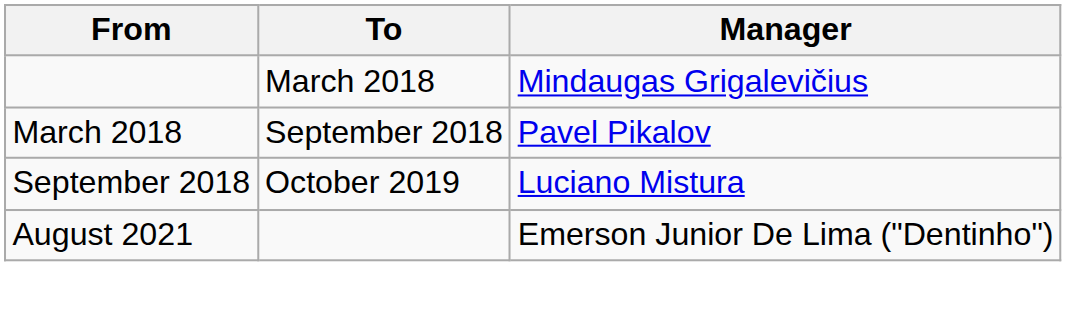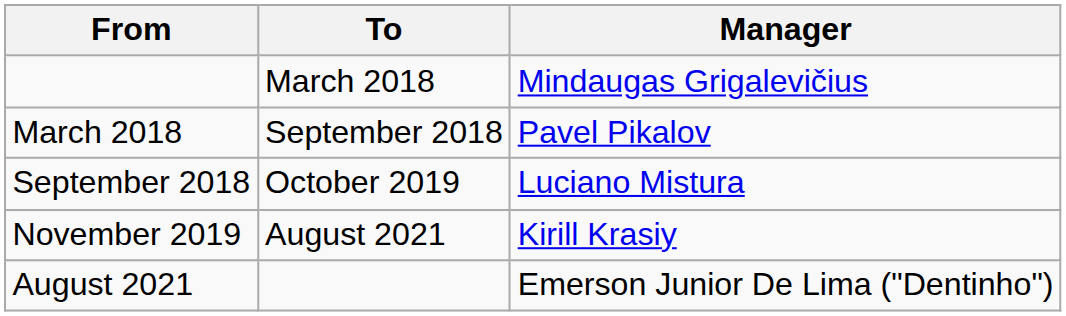+ row: November 2019 | August 2021 | Kirill Krasiy
